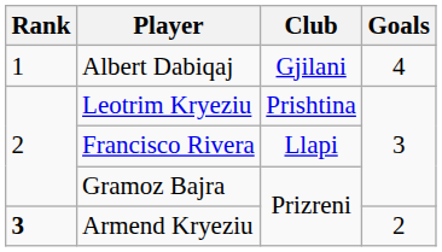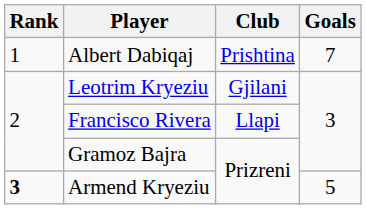Albert Dabiqaj | Club: Gjilani -> Prishtina
Albert Dabiqaj | Goals: 4 -> 7
Leotrim Kryeziu | Club: Prishtina -> Gjilani
Armend Kryeziu | Goals: 2 -> 5
